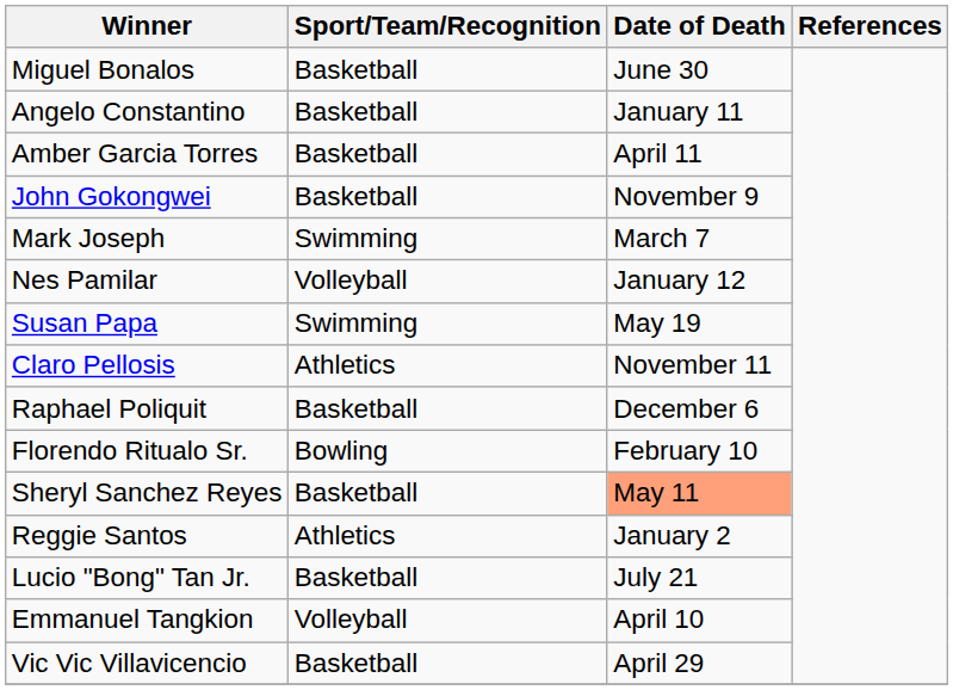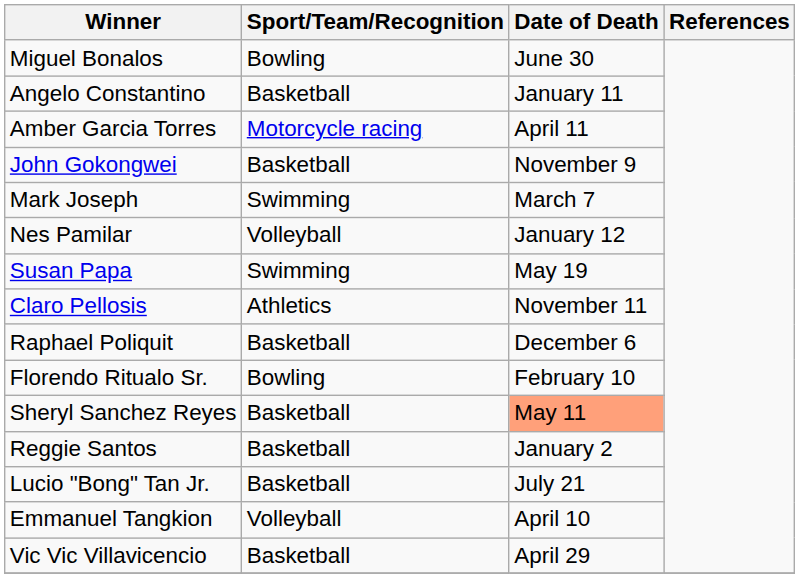Miguel Bonalos | Sport/Team/Recognition: Basketball -> Bowling
Amber Garcia Torres | Sport/Team/Recognition: Basketball -> Motorcycle racing
Reggie Santos | Sport/Team/Recognition: Athletics -> Basketball
